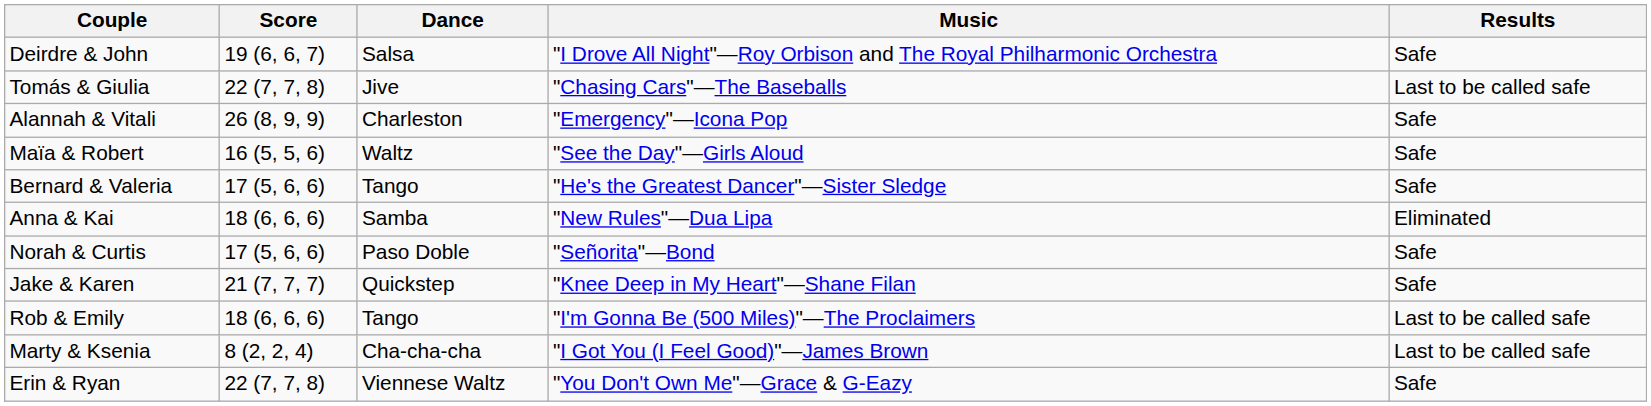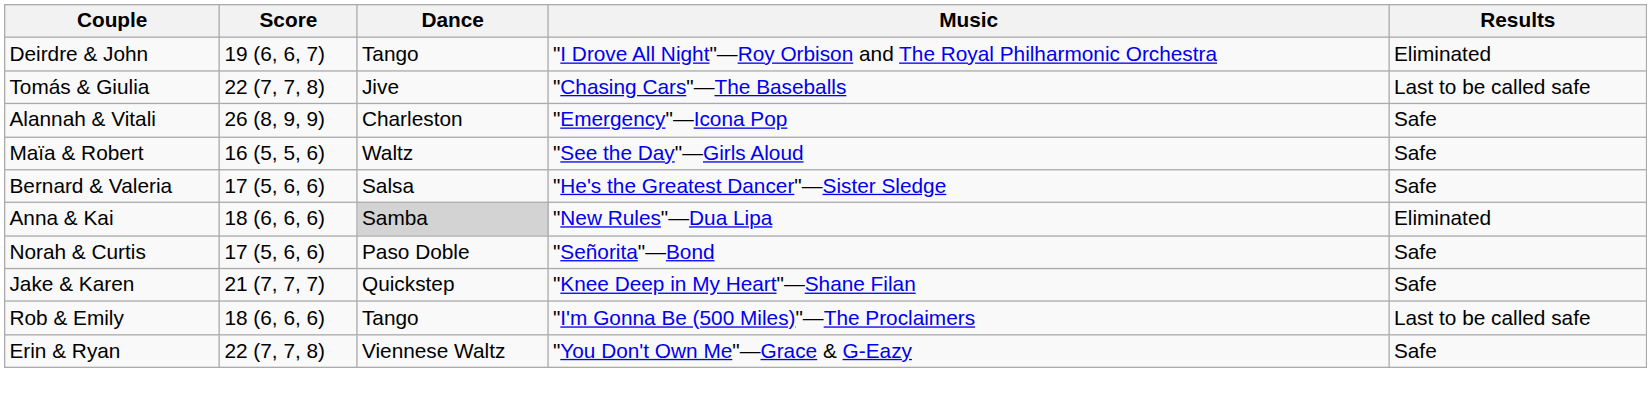Deirdre & John | Dance: Salsa -> Tango
Deirdre & John | Results: Safe -> Eliminated
Bernard & Valeria | Dance: Tango -> Salsa
Anna & Kai | Dance: no background -> lightgrey background
- row: Marty & Ksenia | 8 (2, 2, 4) | Cha-cha-cha | "I Got You (I Feel Good)"—James Brown | Last to be called safe
